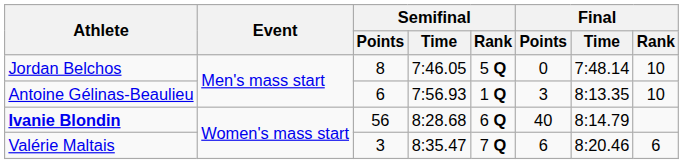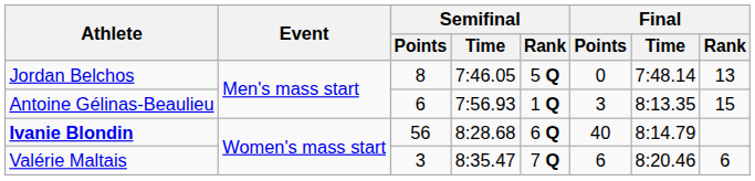Jordan Belchos | Final / Rank: 10 -> 13
Antoine Gélinas-Beaulieu | Final / Rank: 10 -> 15
